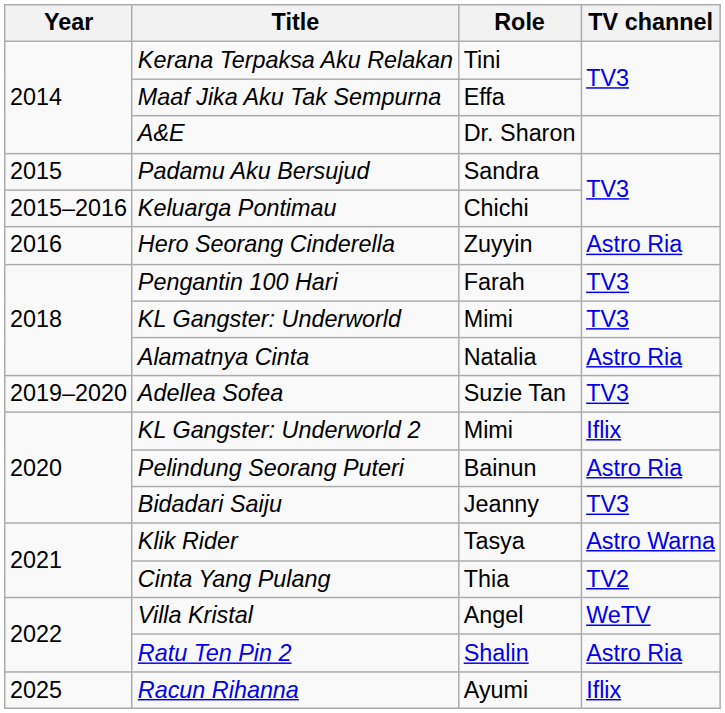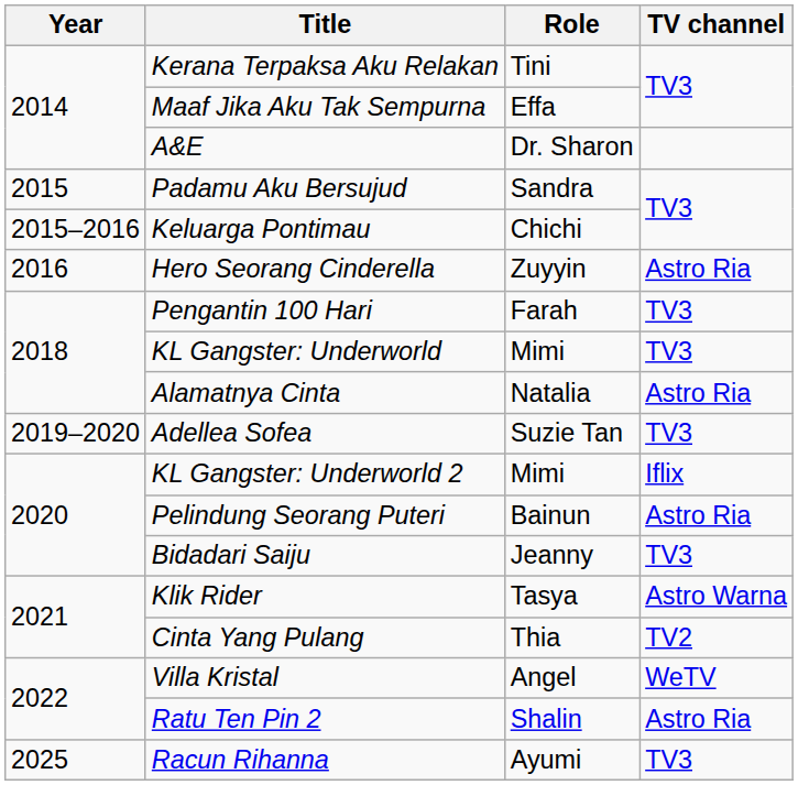Racun Rihanna | TV channel: Iflix -> TV3
